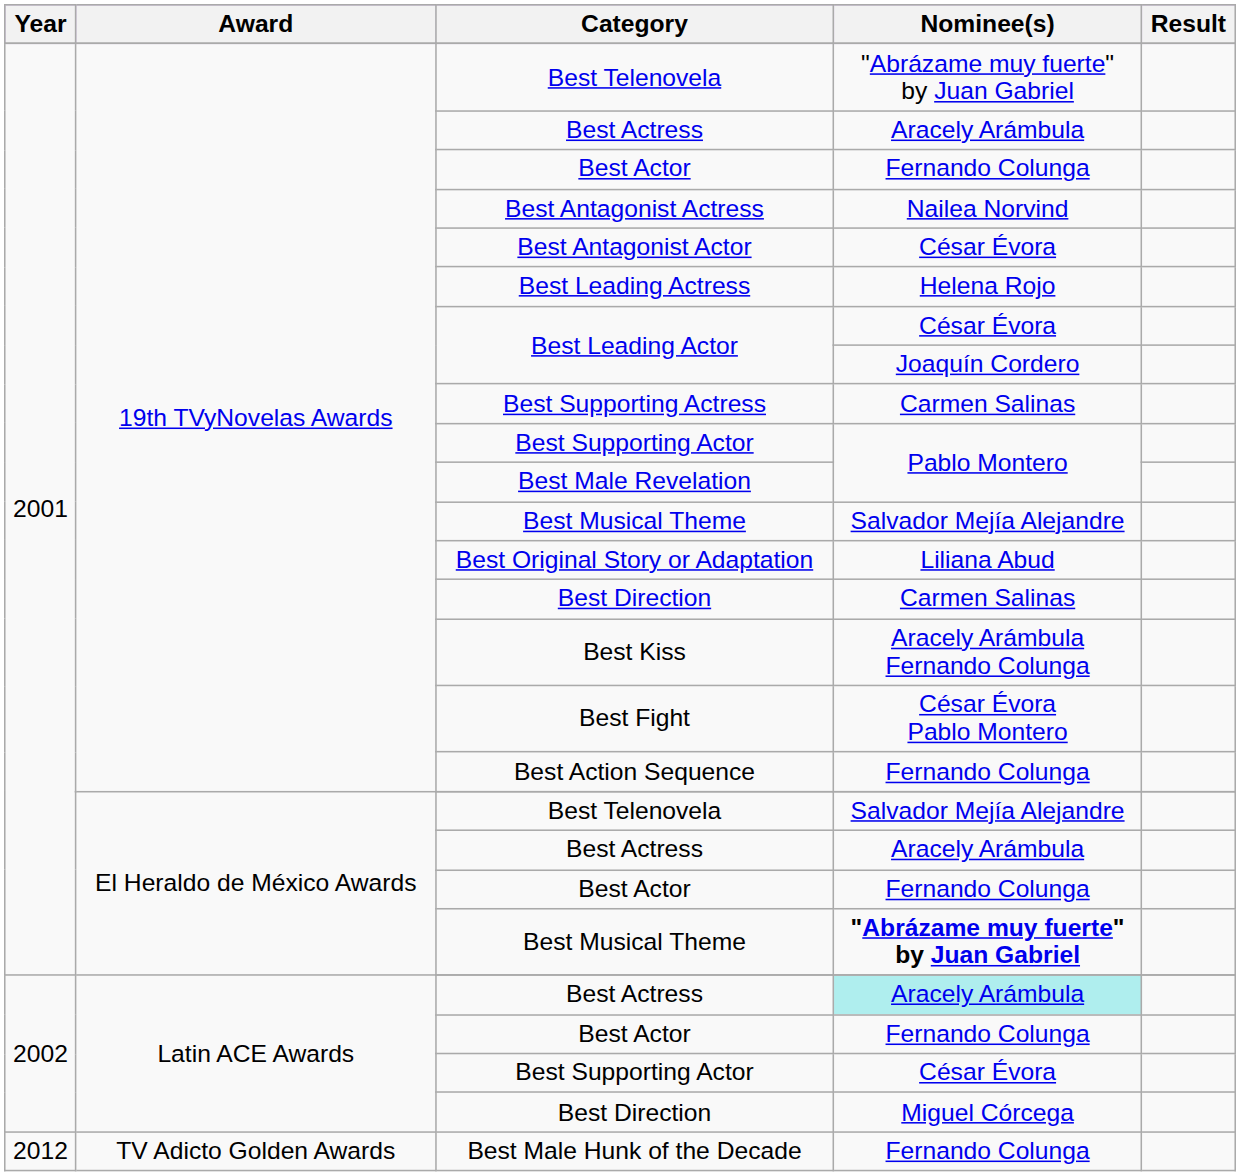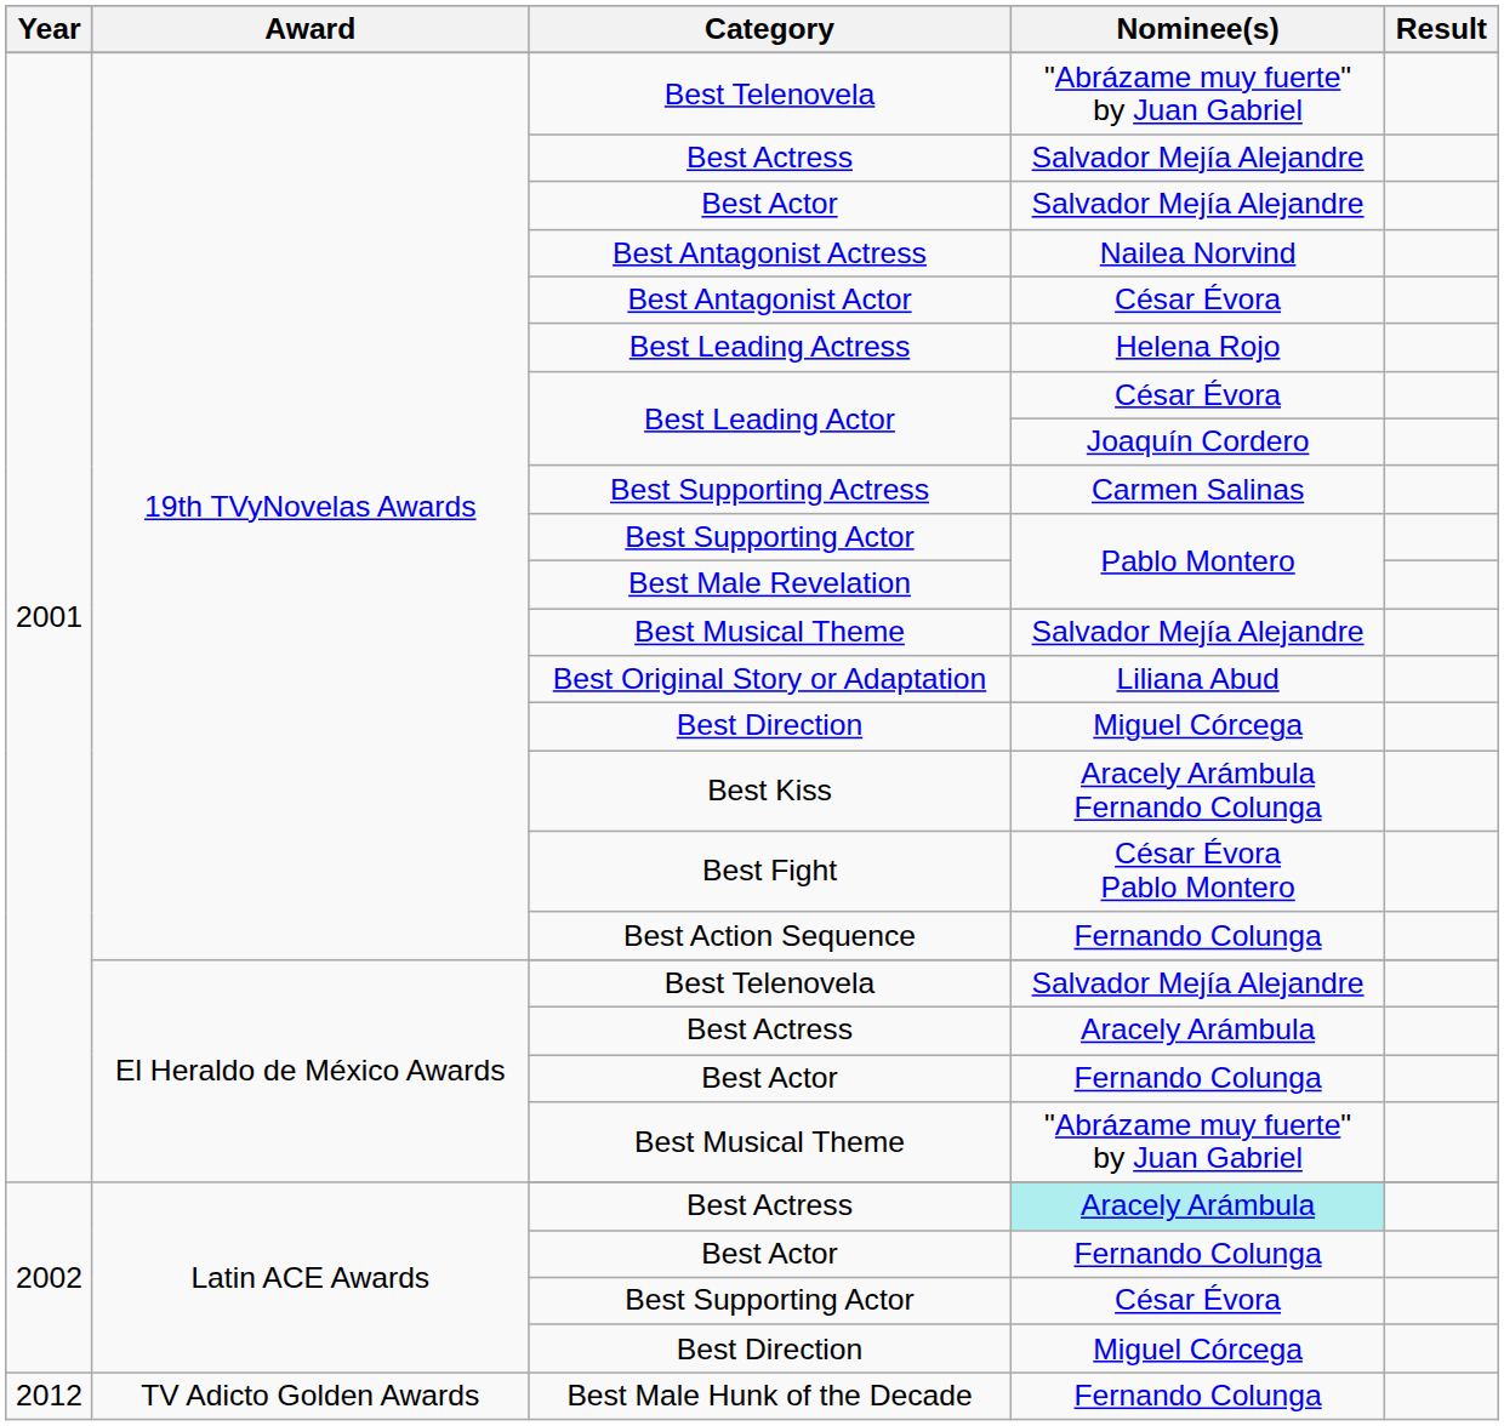19th TVyNovelas Awards / Best Actress | Nominee(s): Aracely Arámbula -> Salvador Mejía Alejandre
19th TVyNovelas Awards / Best Actor | Nominee(s): Fernando Colunga -> Salvador Mejía Alejandre
19th TVyNovelas Awards / Best Direction | Nominee(s): Carmen Salinas -> Miguel Córcega
El Heraldo de México Awards / Best Musical Theme | Nominee(s): bold -> normal
